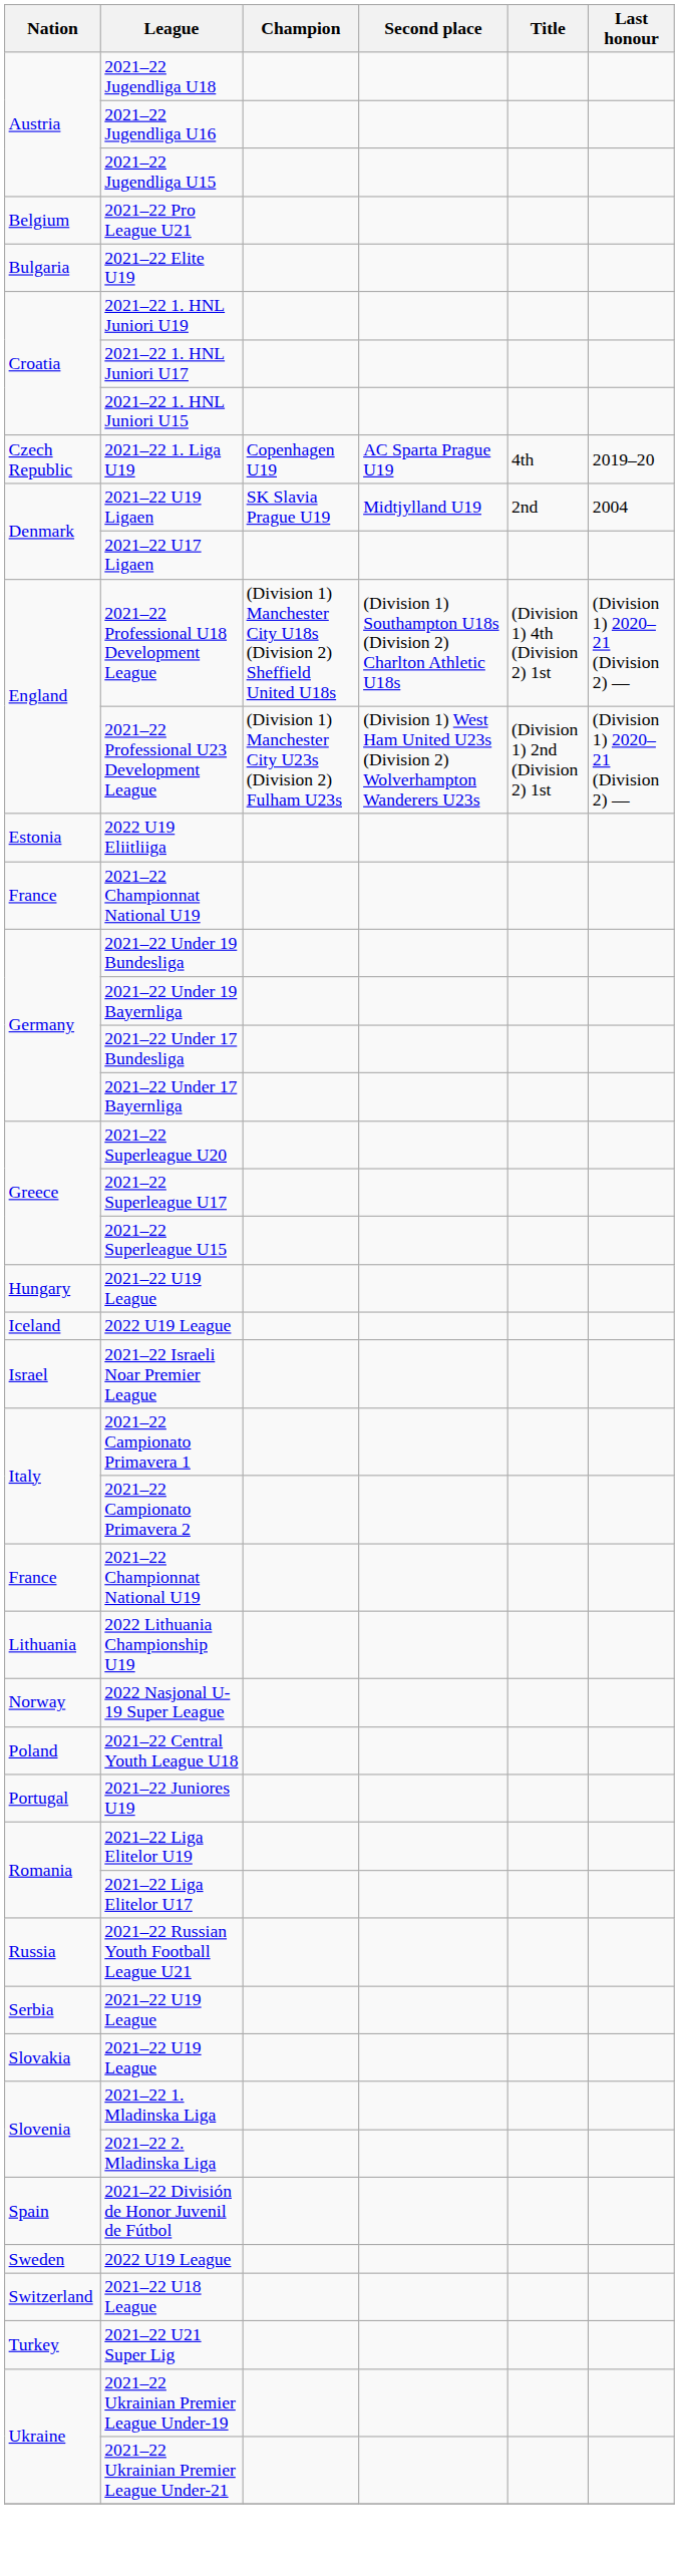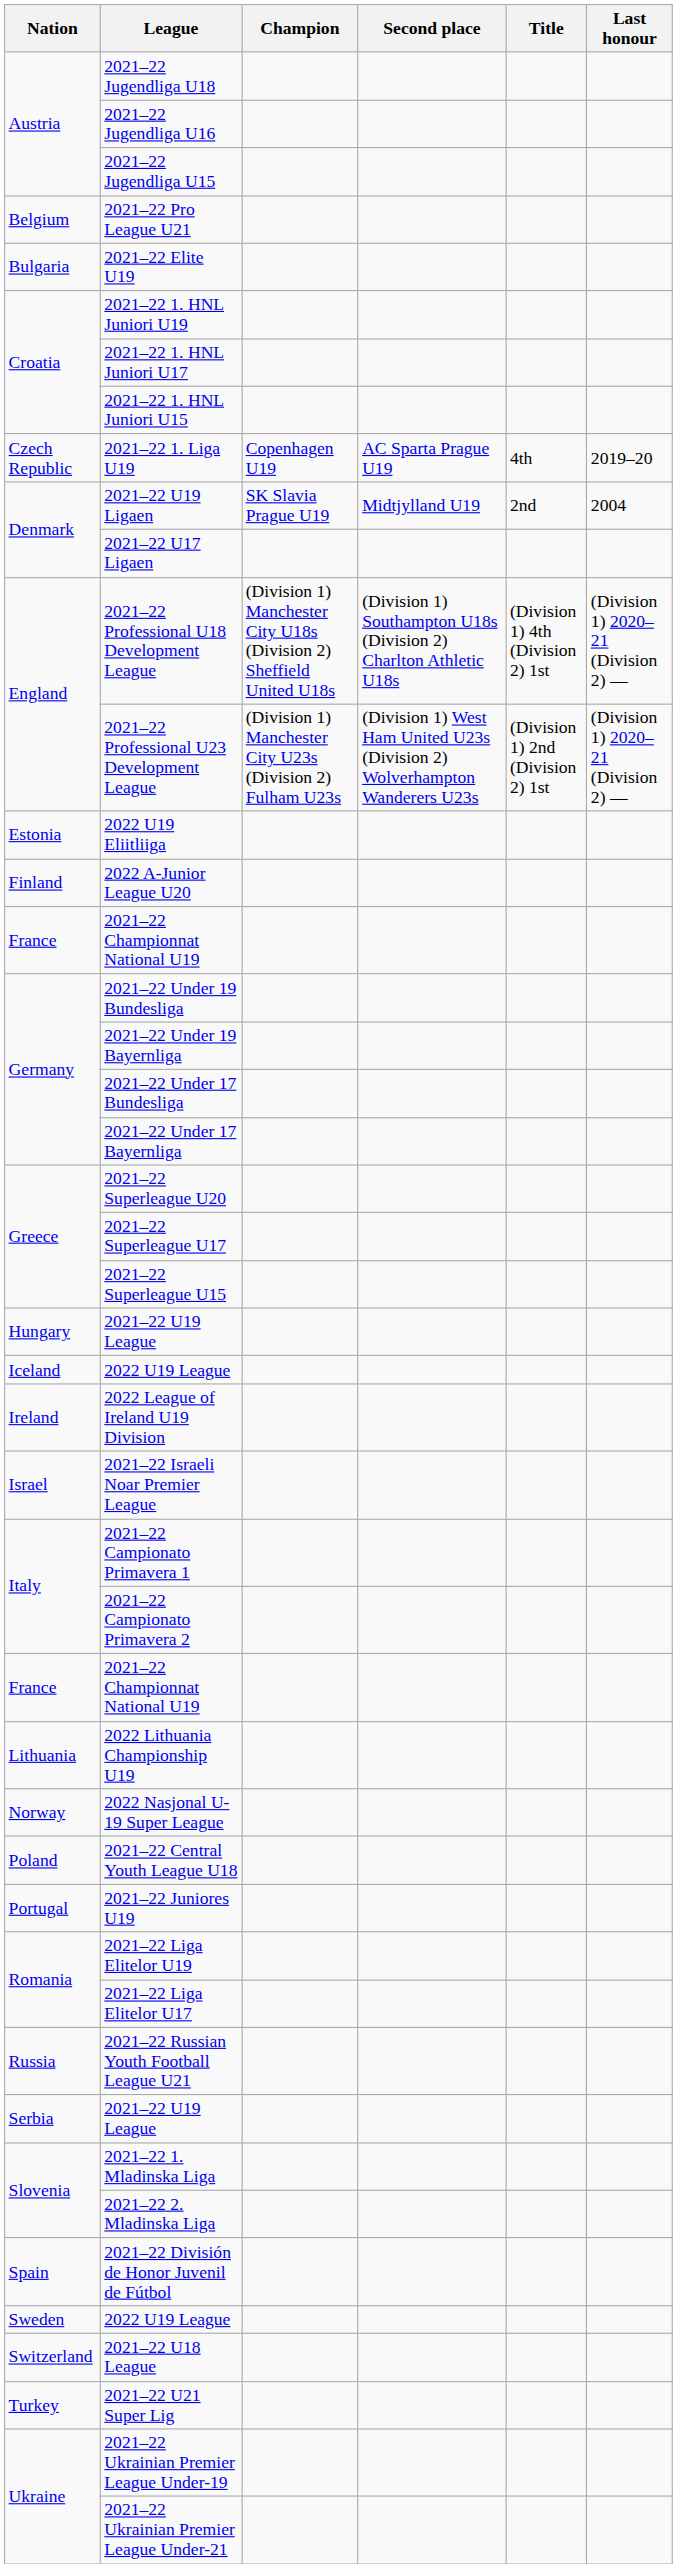+ row: Finland | 2022 A-Junior League U20
+ row: Ireland | 2022 League of Ireland U19 Division
- row: Slovakia | 2021–22 U19 League
